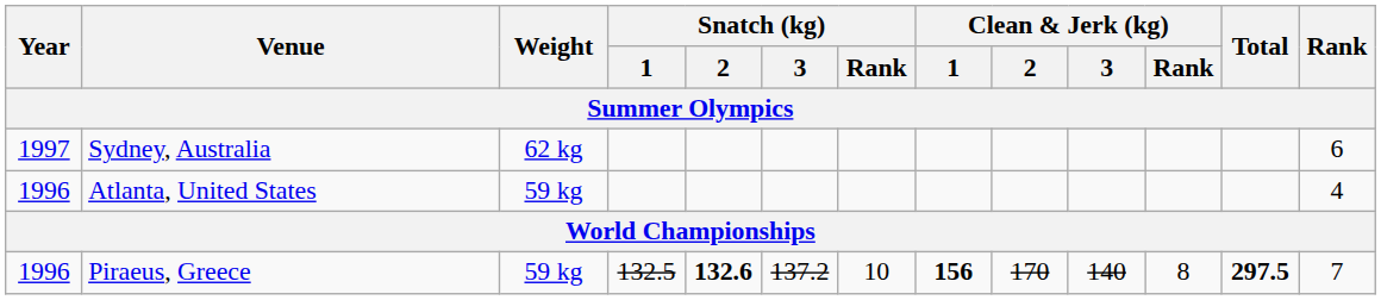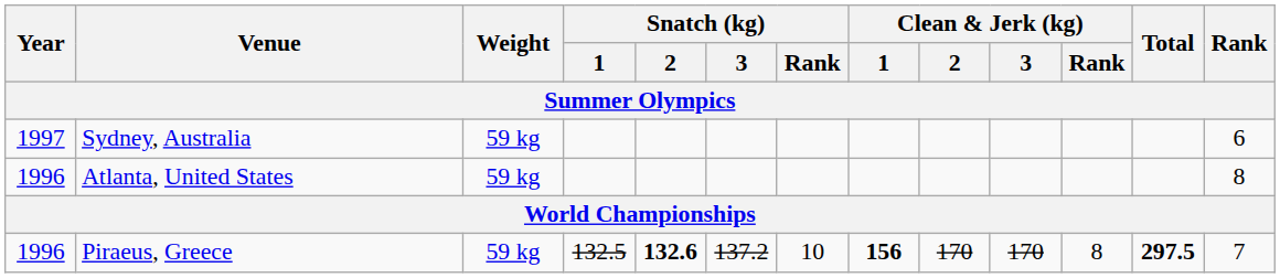Sydney, Australia | Weight: 62 kg -> 59 kg
Atlanta, United States | Rank: 4 -> 8
Piraeus, Greece | Clean & Jerk (kg) / 3: 140 -> 170
